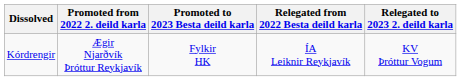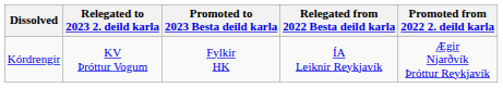columns swapped: Promoted from 2022 2. deild karla <-> Relegated to 2023 2. deild karla
